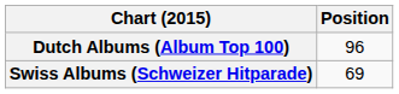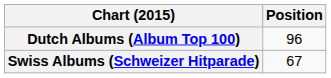Swiss Albums (Schweizer Hitparade) | Position: 69 -> 67
